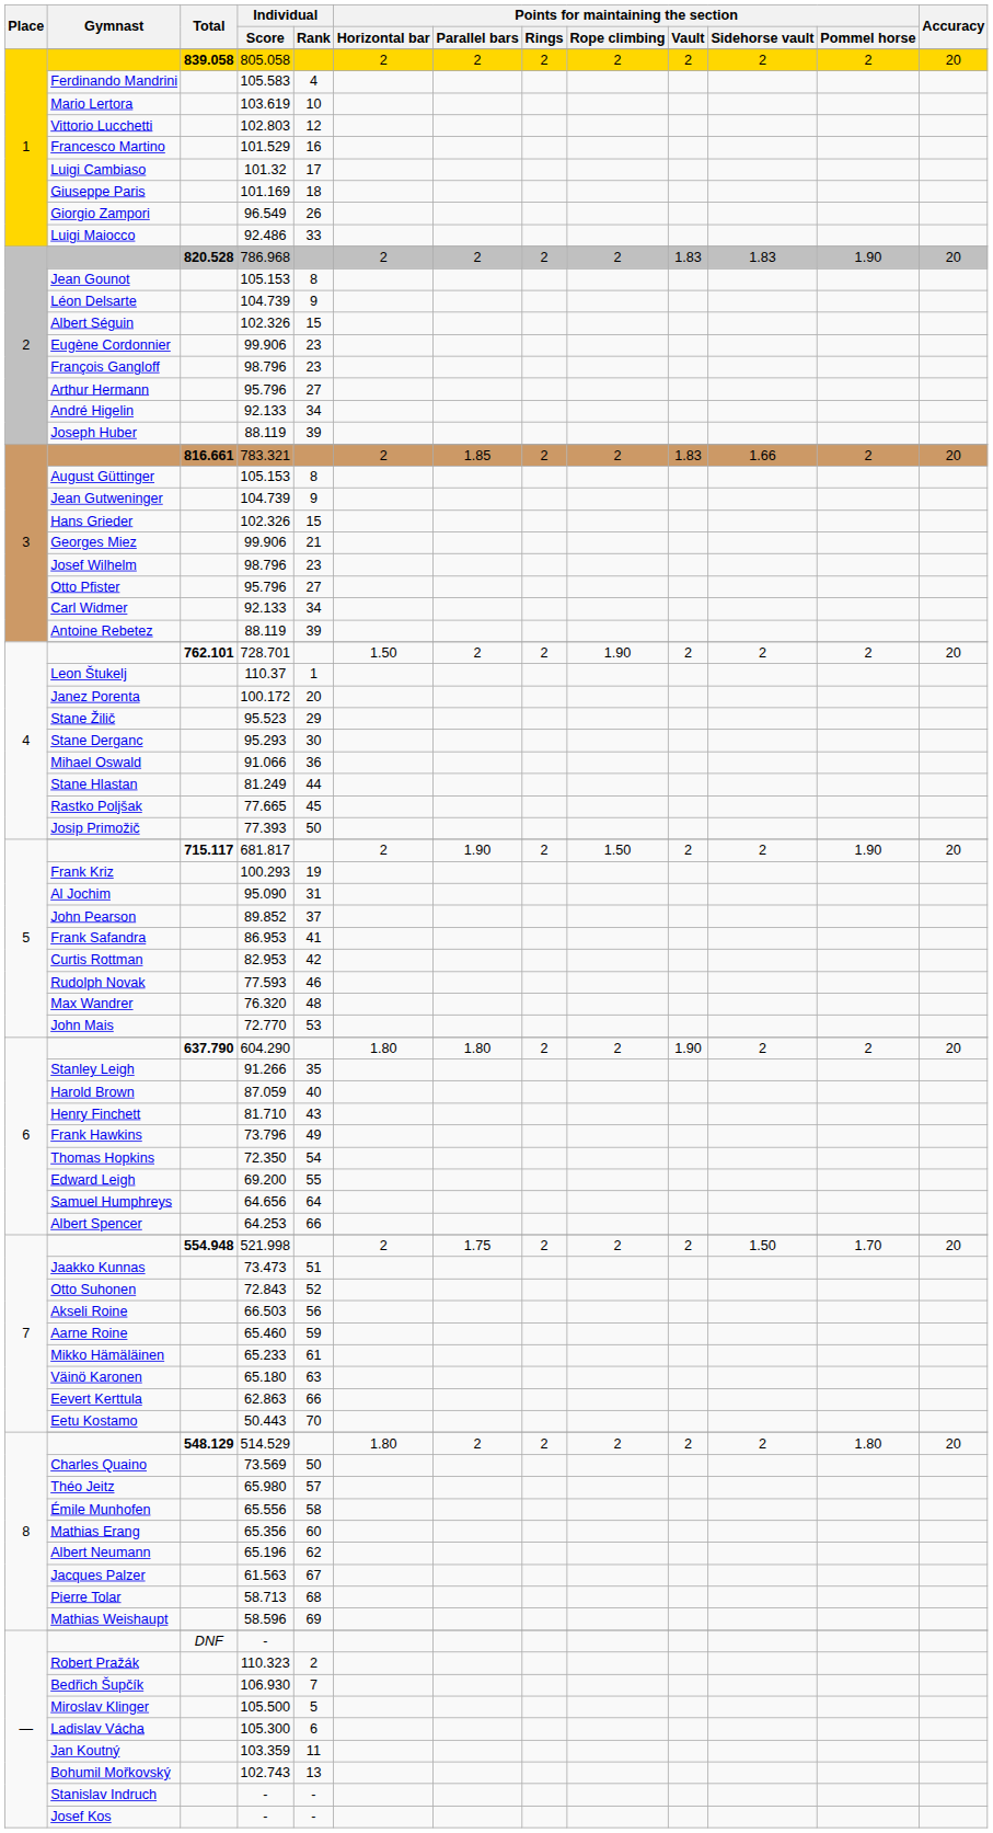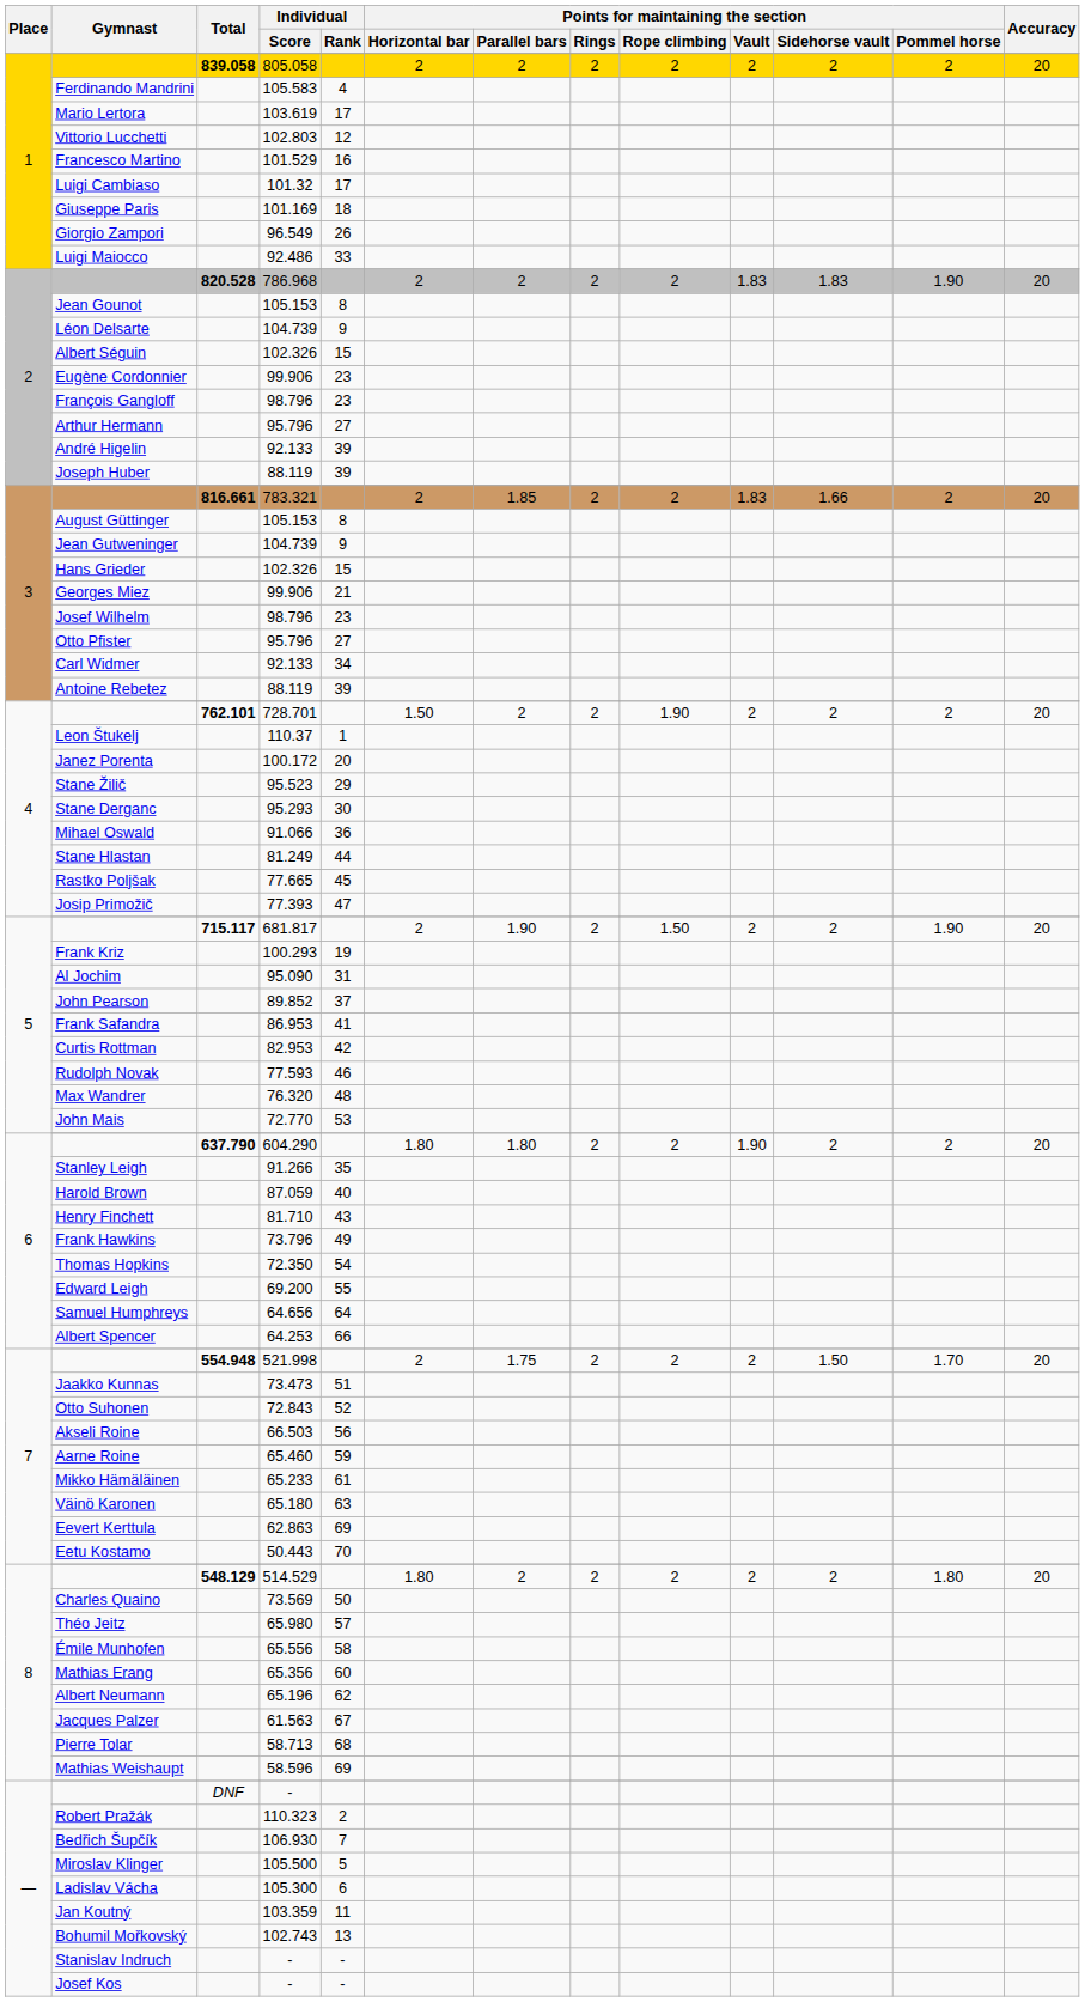Mario Lertora | Individual / Rank: 10 -> 17
André Higelin | Individual / Rank: 34 -> 39
Josip Primožič | Individual / Rank: 50 -> 47
Eevert Kerttula | Individual / Rank: 66 -> 69
